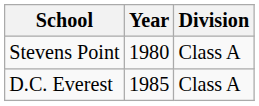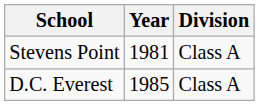Stevens Point | Year: 1980 -> 1981
